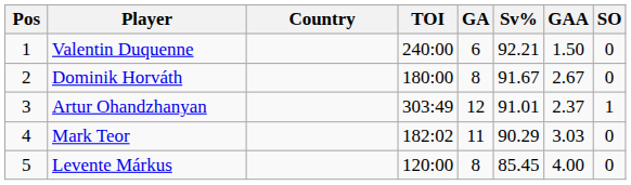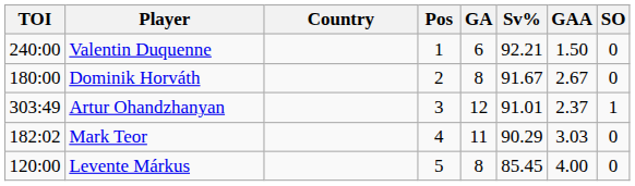columns swapped: Pos <-> TOI
